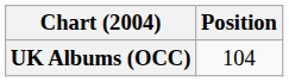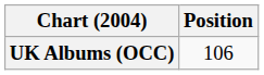UK Albums (OCC) | Position: 104 -> 106
